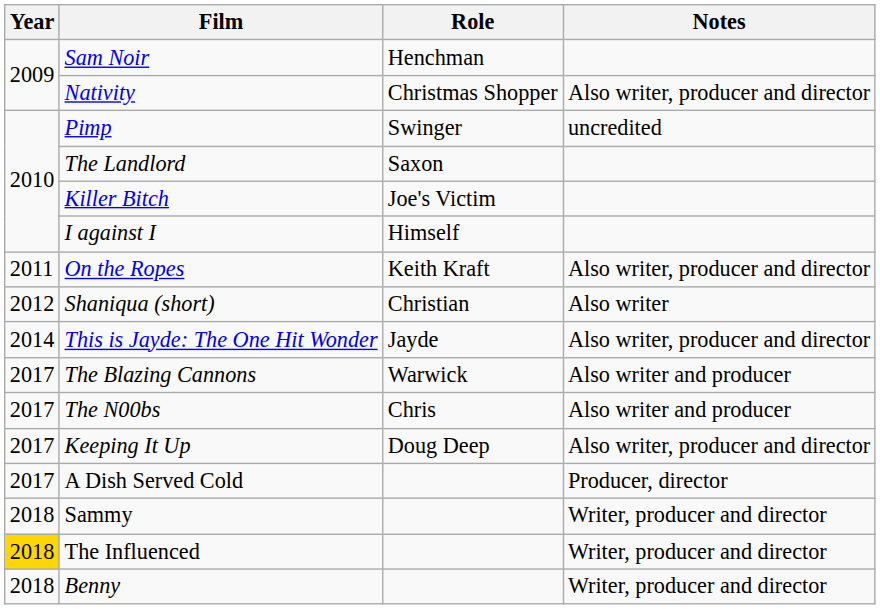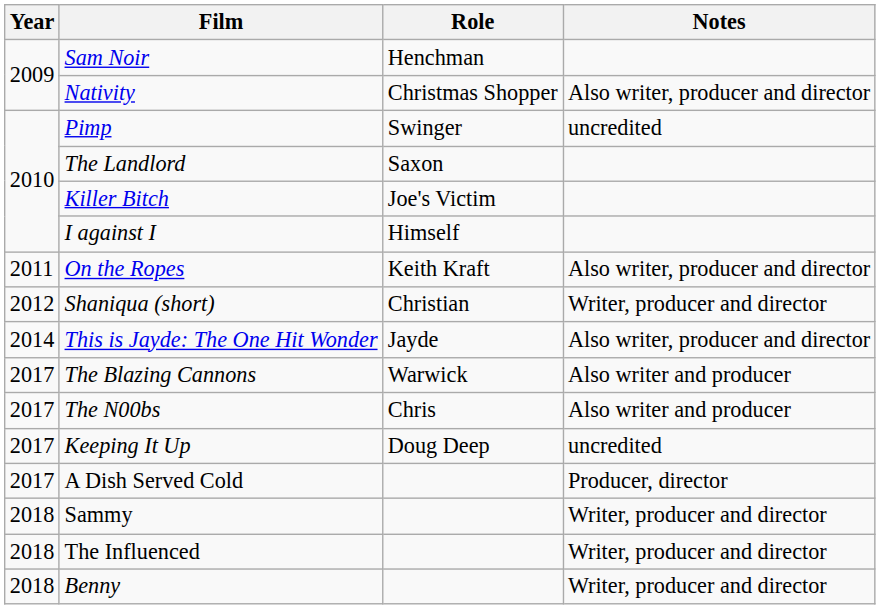Shaniqua (short) | Notes: Also writer -> Writer, producer and director
Keeping It Up | Notes: Also writer, producer and director -> uncredited
The Influenced | Year: gold background -> no background
